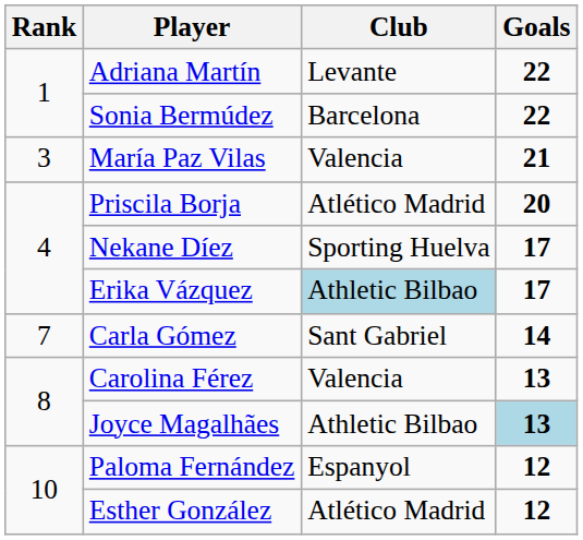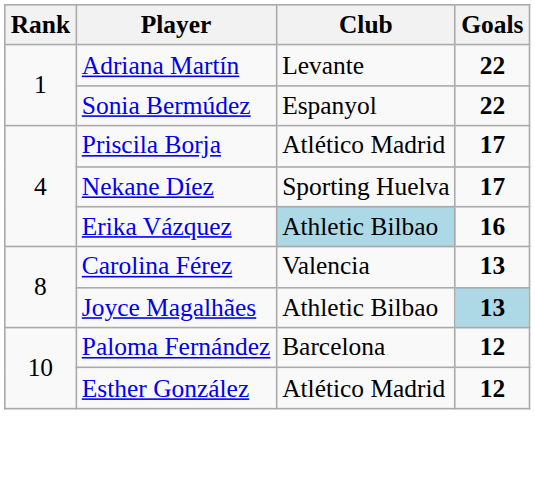Sonia Bermúdez | Club: Barcelona -> Espanyol
- row: 3 | María Paz Vilas | Valencia | 21
Priscila Borja | Goals: 20 -> 17
Erika Vázquez | Goals: 17 -> 16
- row: 7 | Carla Gómez | Sant Gabriel | 14
Paloma Fernández | Club: Espanyol -> Barcelona
